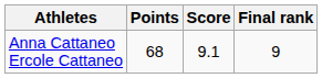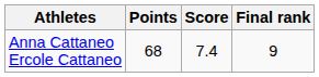Anna Cattaneo Ercole Cattaneo | Score: 9.1 -> 7.4
